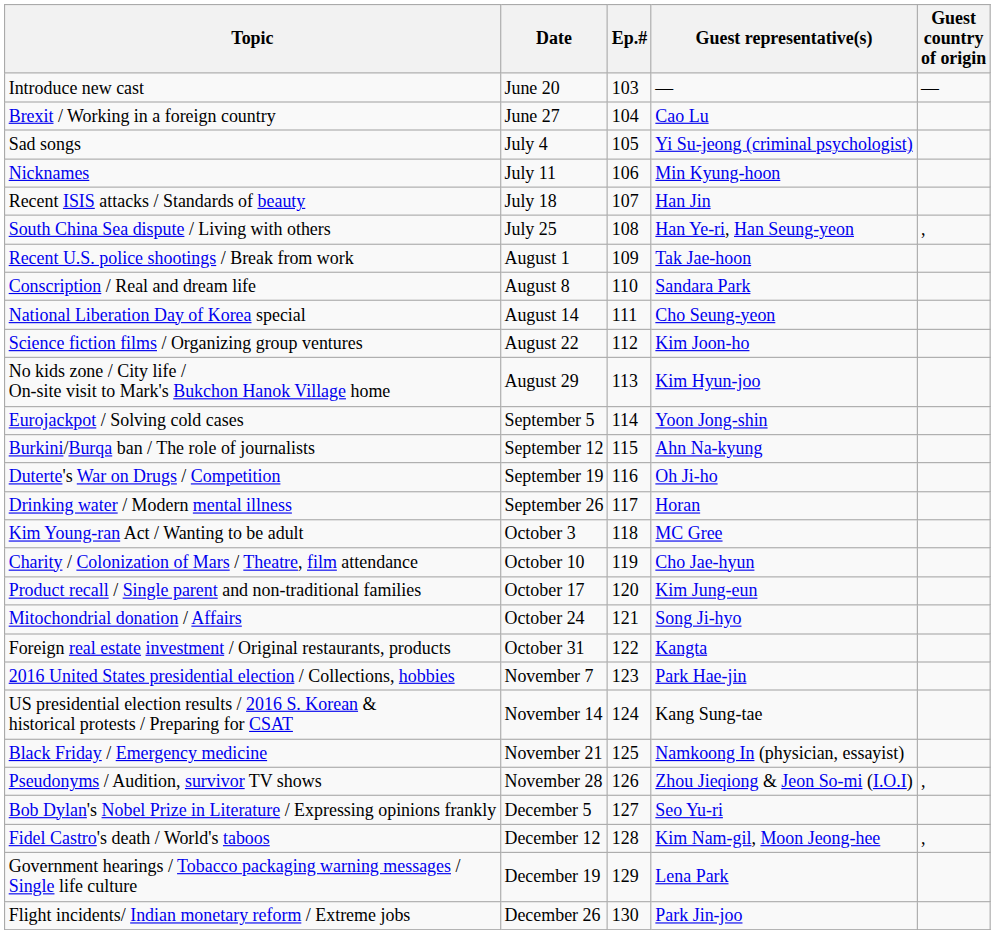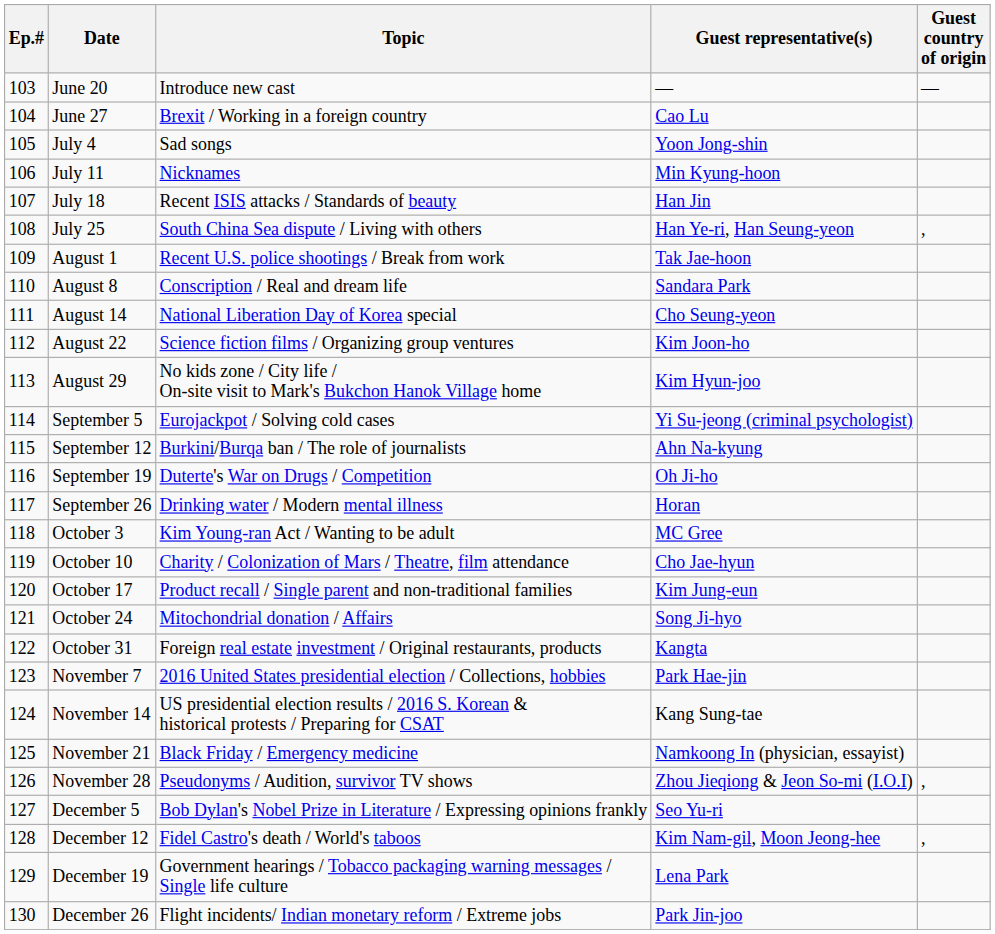columns swapped: Ep.# <-> Topic
July 4 | Guest representative(s): Yi Su-jeong (criminal psychologist) -> Yoon Jong-shin
September 5 | Guest representative(s): Yoon Jong-shin -> Yi Su-jeong (criminal psychologist)
